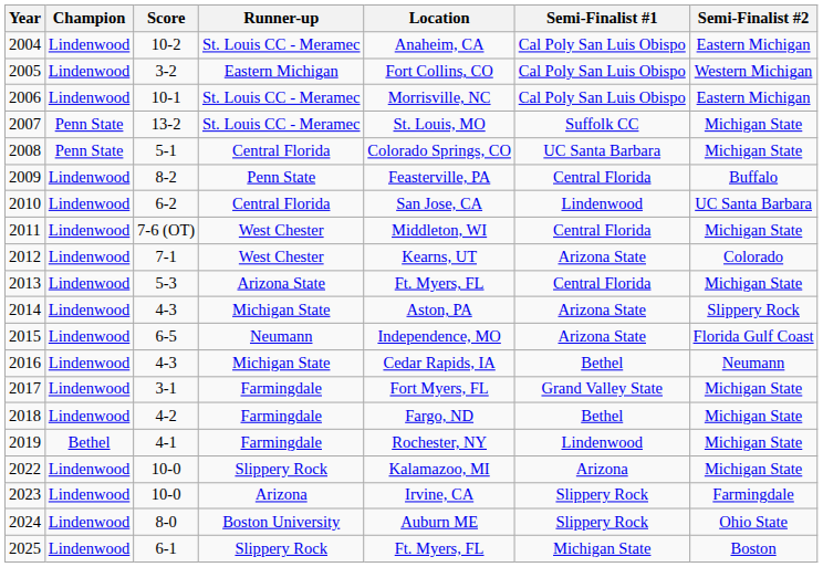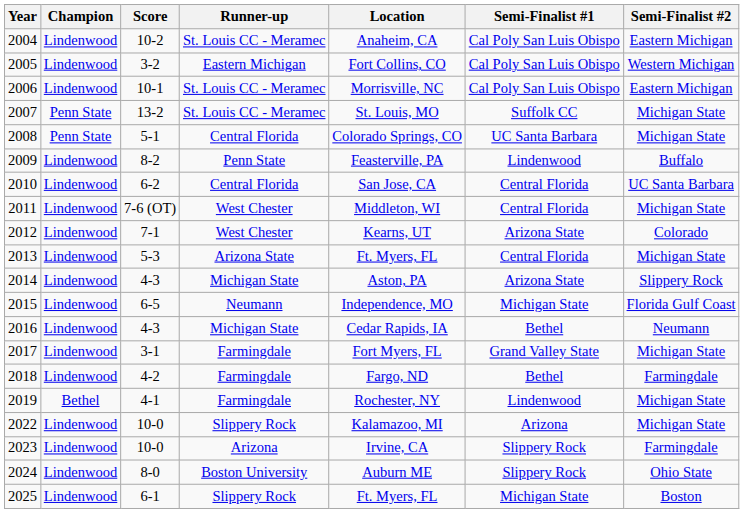2009 | Semi-Finalist #1: Central Florida -> Lindenwood
2010 | Semi-Finalist #1: Lindenwood -> Central Florida
2015 | Semi-Finalist #1: Arizona State -> Michigan State
2018 | Semi-Finalist #2: Michigan State -> Farmingdale
